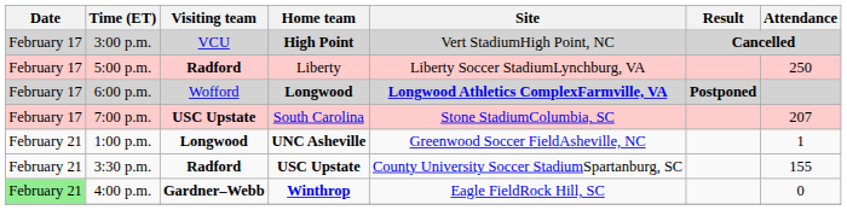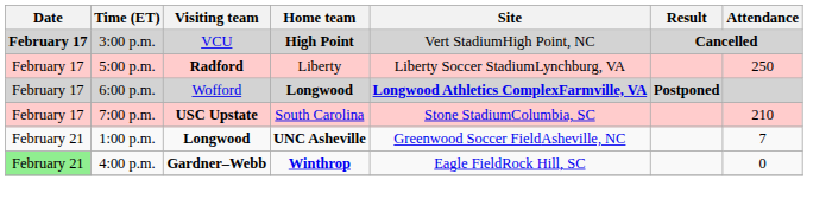3:00 p.m. | Date: normal -> bold
7:00 p.m. | Attendance: 207 -> 210
1:00 p.m. | Attendance: 1 -> 7
- row: February 21 | 3:30 p.m. | Radford | USC Upstate | County University Soccer StadiumSpartanburg, SC | 155
